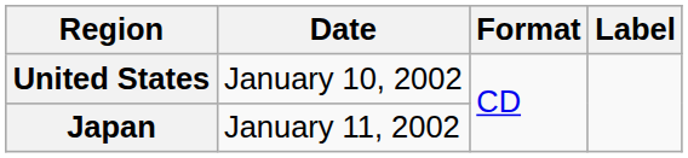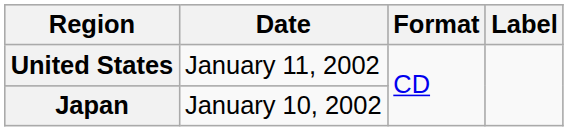United States | Date: January 10, 2002 -> January 11, 2002
Japan | Date: January 11, 2002 -> January 10, 2002
